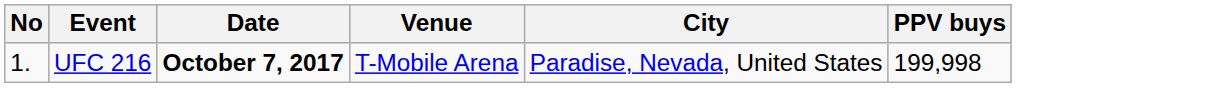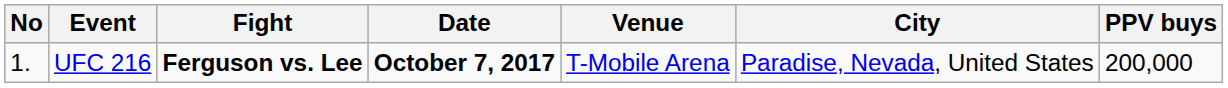+ column: Fight | Ferguson vs. Lee
UFC 216 | PPV buys: 199,998 -> 200,000
